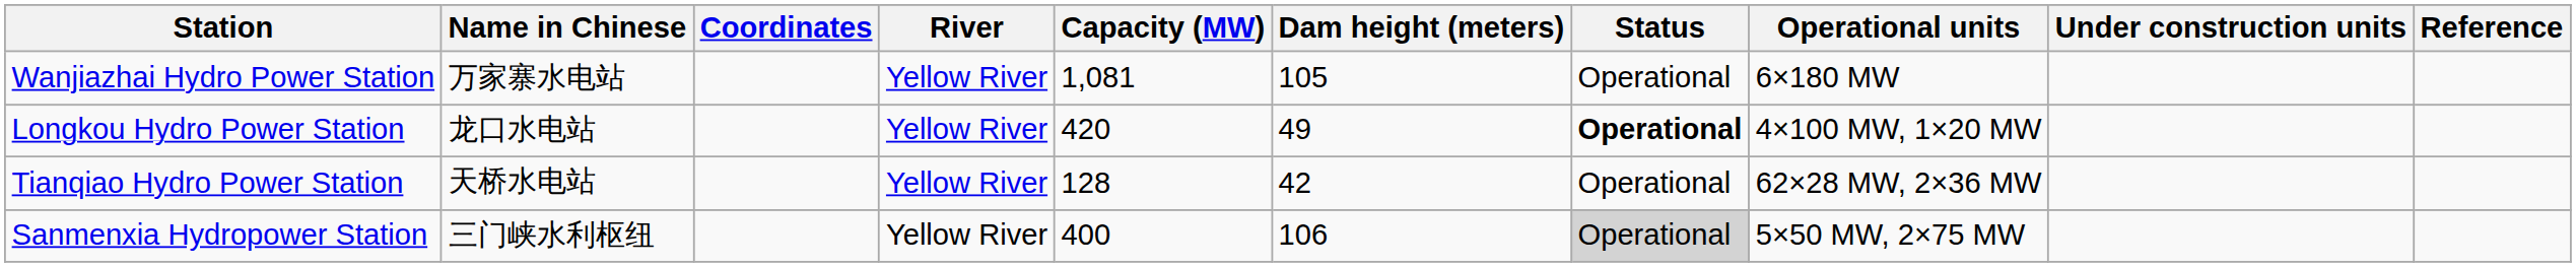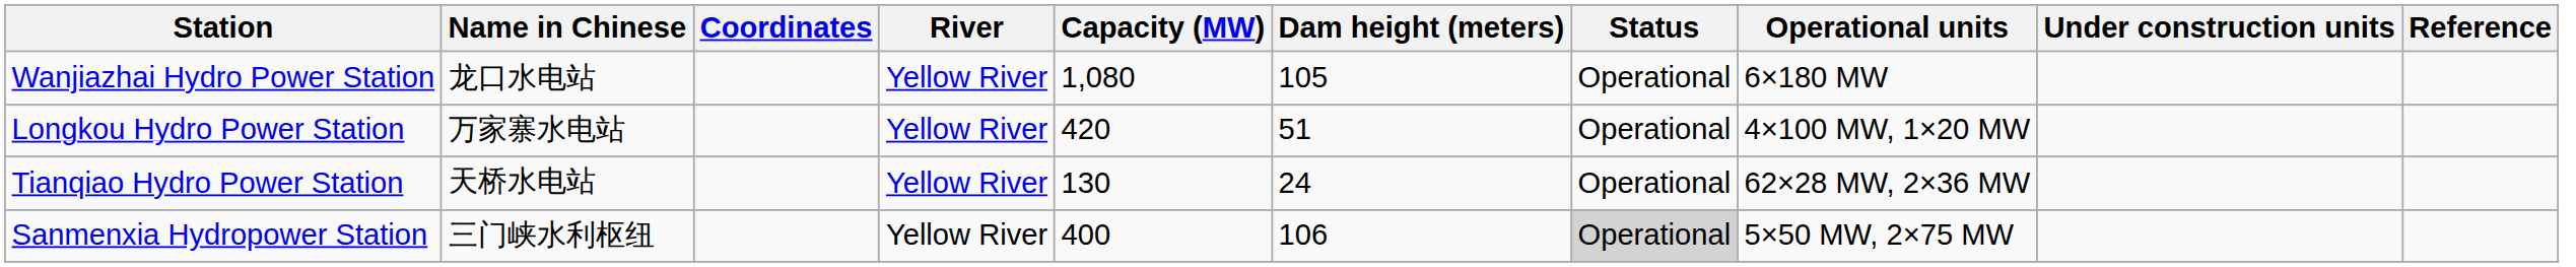Wanjiazhai Hydro Power Station | Name in Chinese: 万家寨水电站 -> 龙口水电站
Wanjiazhai Hydro Power Station | Capacity (MW): 1,081 -> 1,080
Longkou Hydro Power Station | Name in Chinese: 龙口水电站 -> 万家寨水电站
Longkou Hydro Power Station | Dam height (meters): 49 -> 51
Longkou Hydro Power Station | Status: bold -> normal
Tianqiao Hydro Power Station | Capacity (MW): 128 -> 130
Tianqiao Hydro Power Station | Dam height (meters): 42 -> 24
